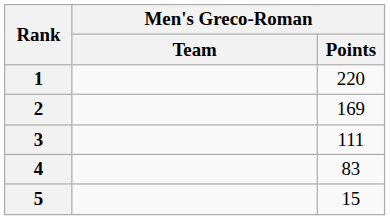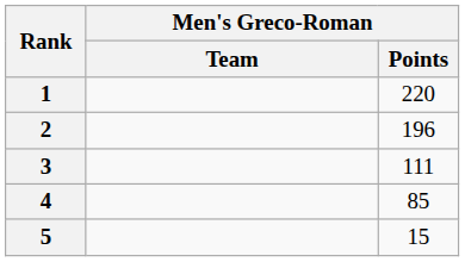2 | Men's Greco-Roman / Points: 169 -> 196
4 | Men's Greco-Roman / Points: 83 -> 85
